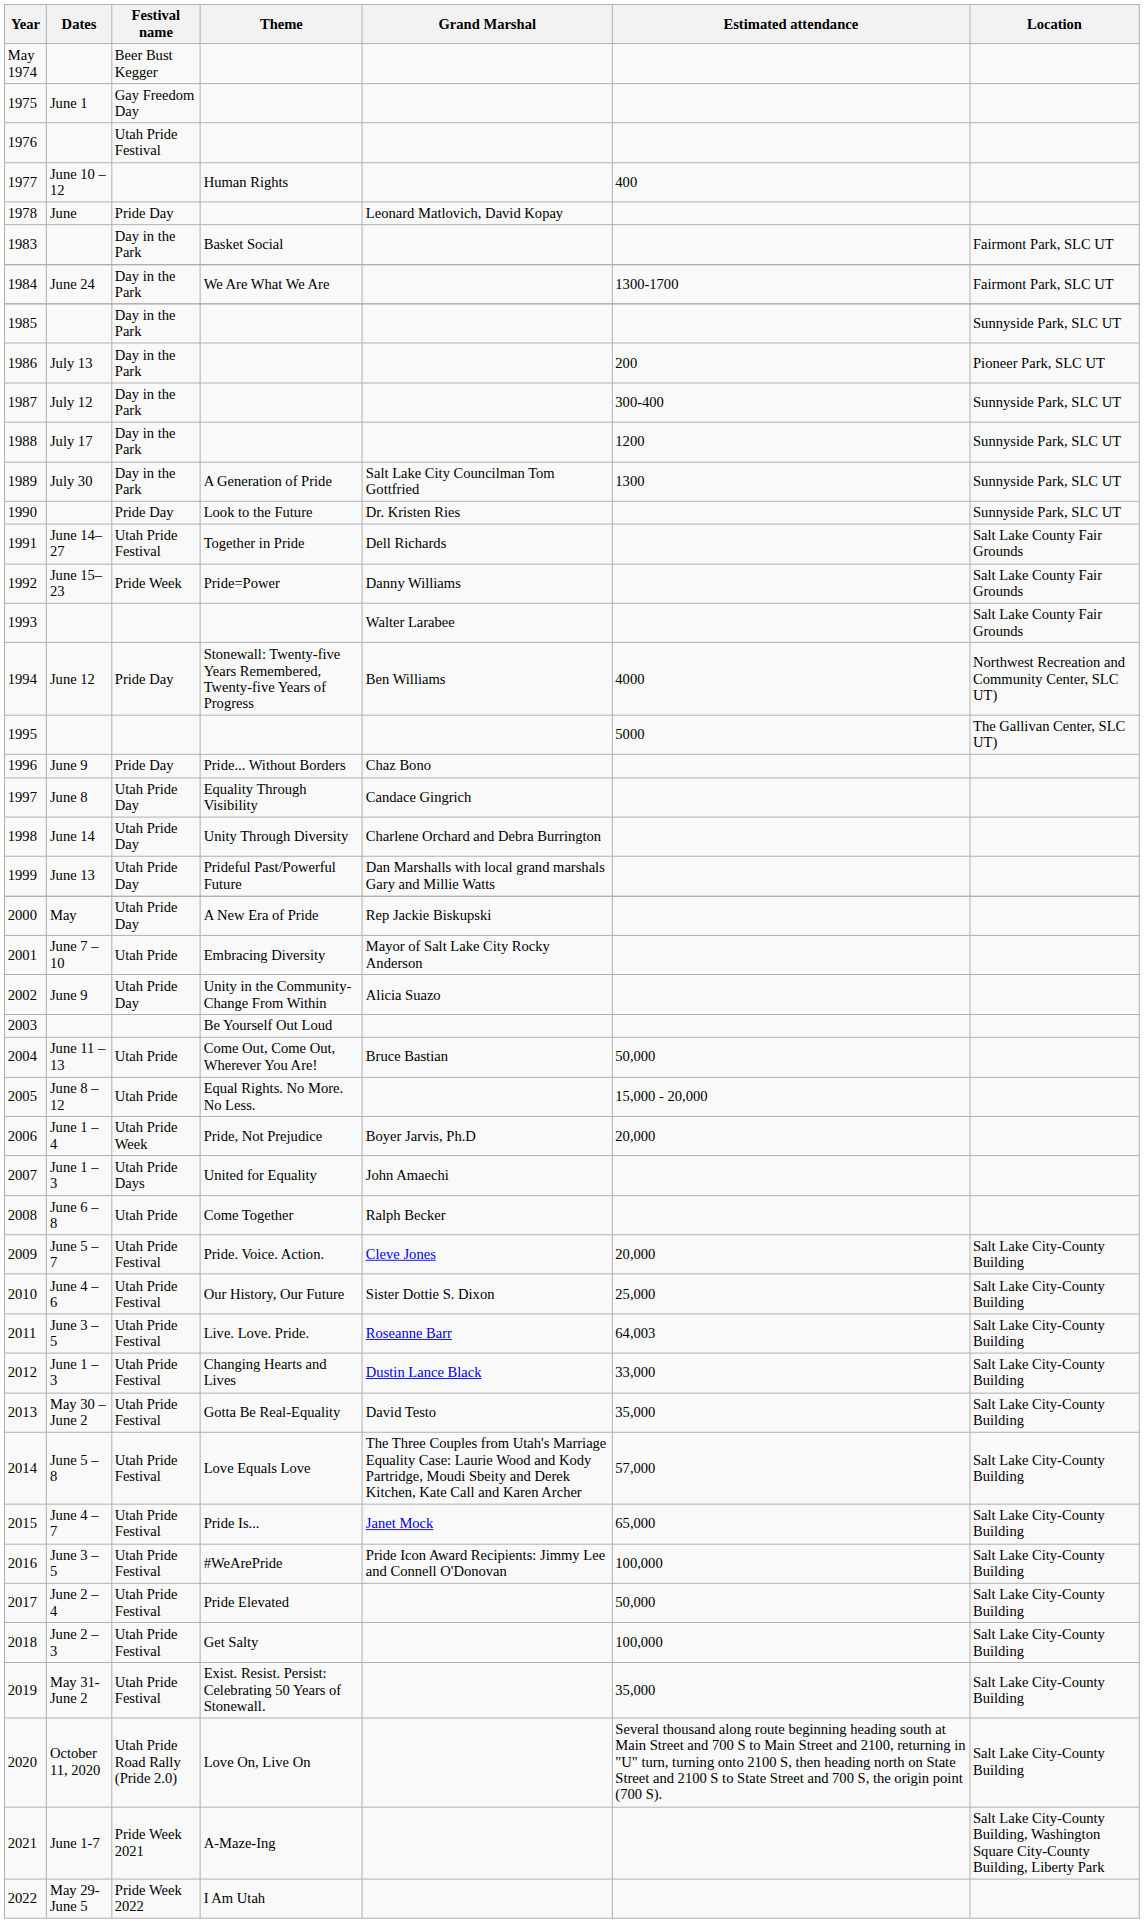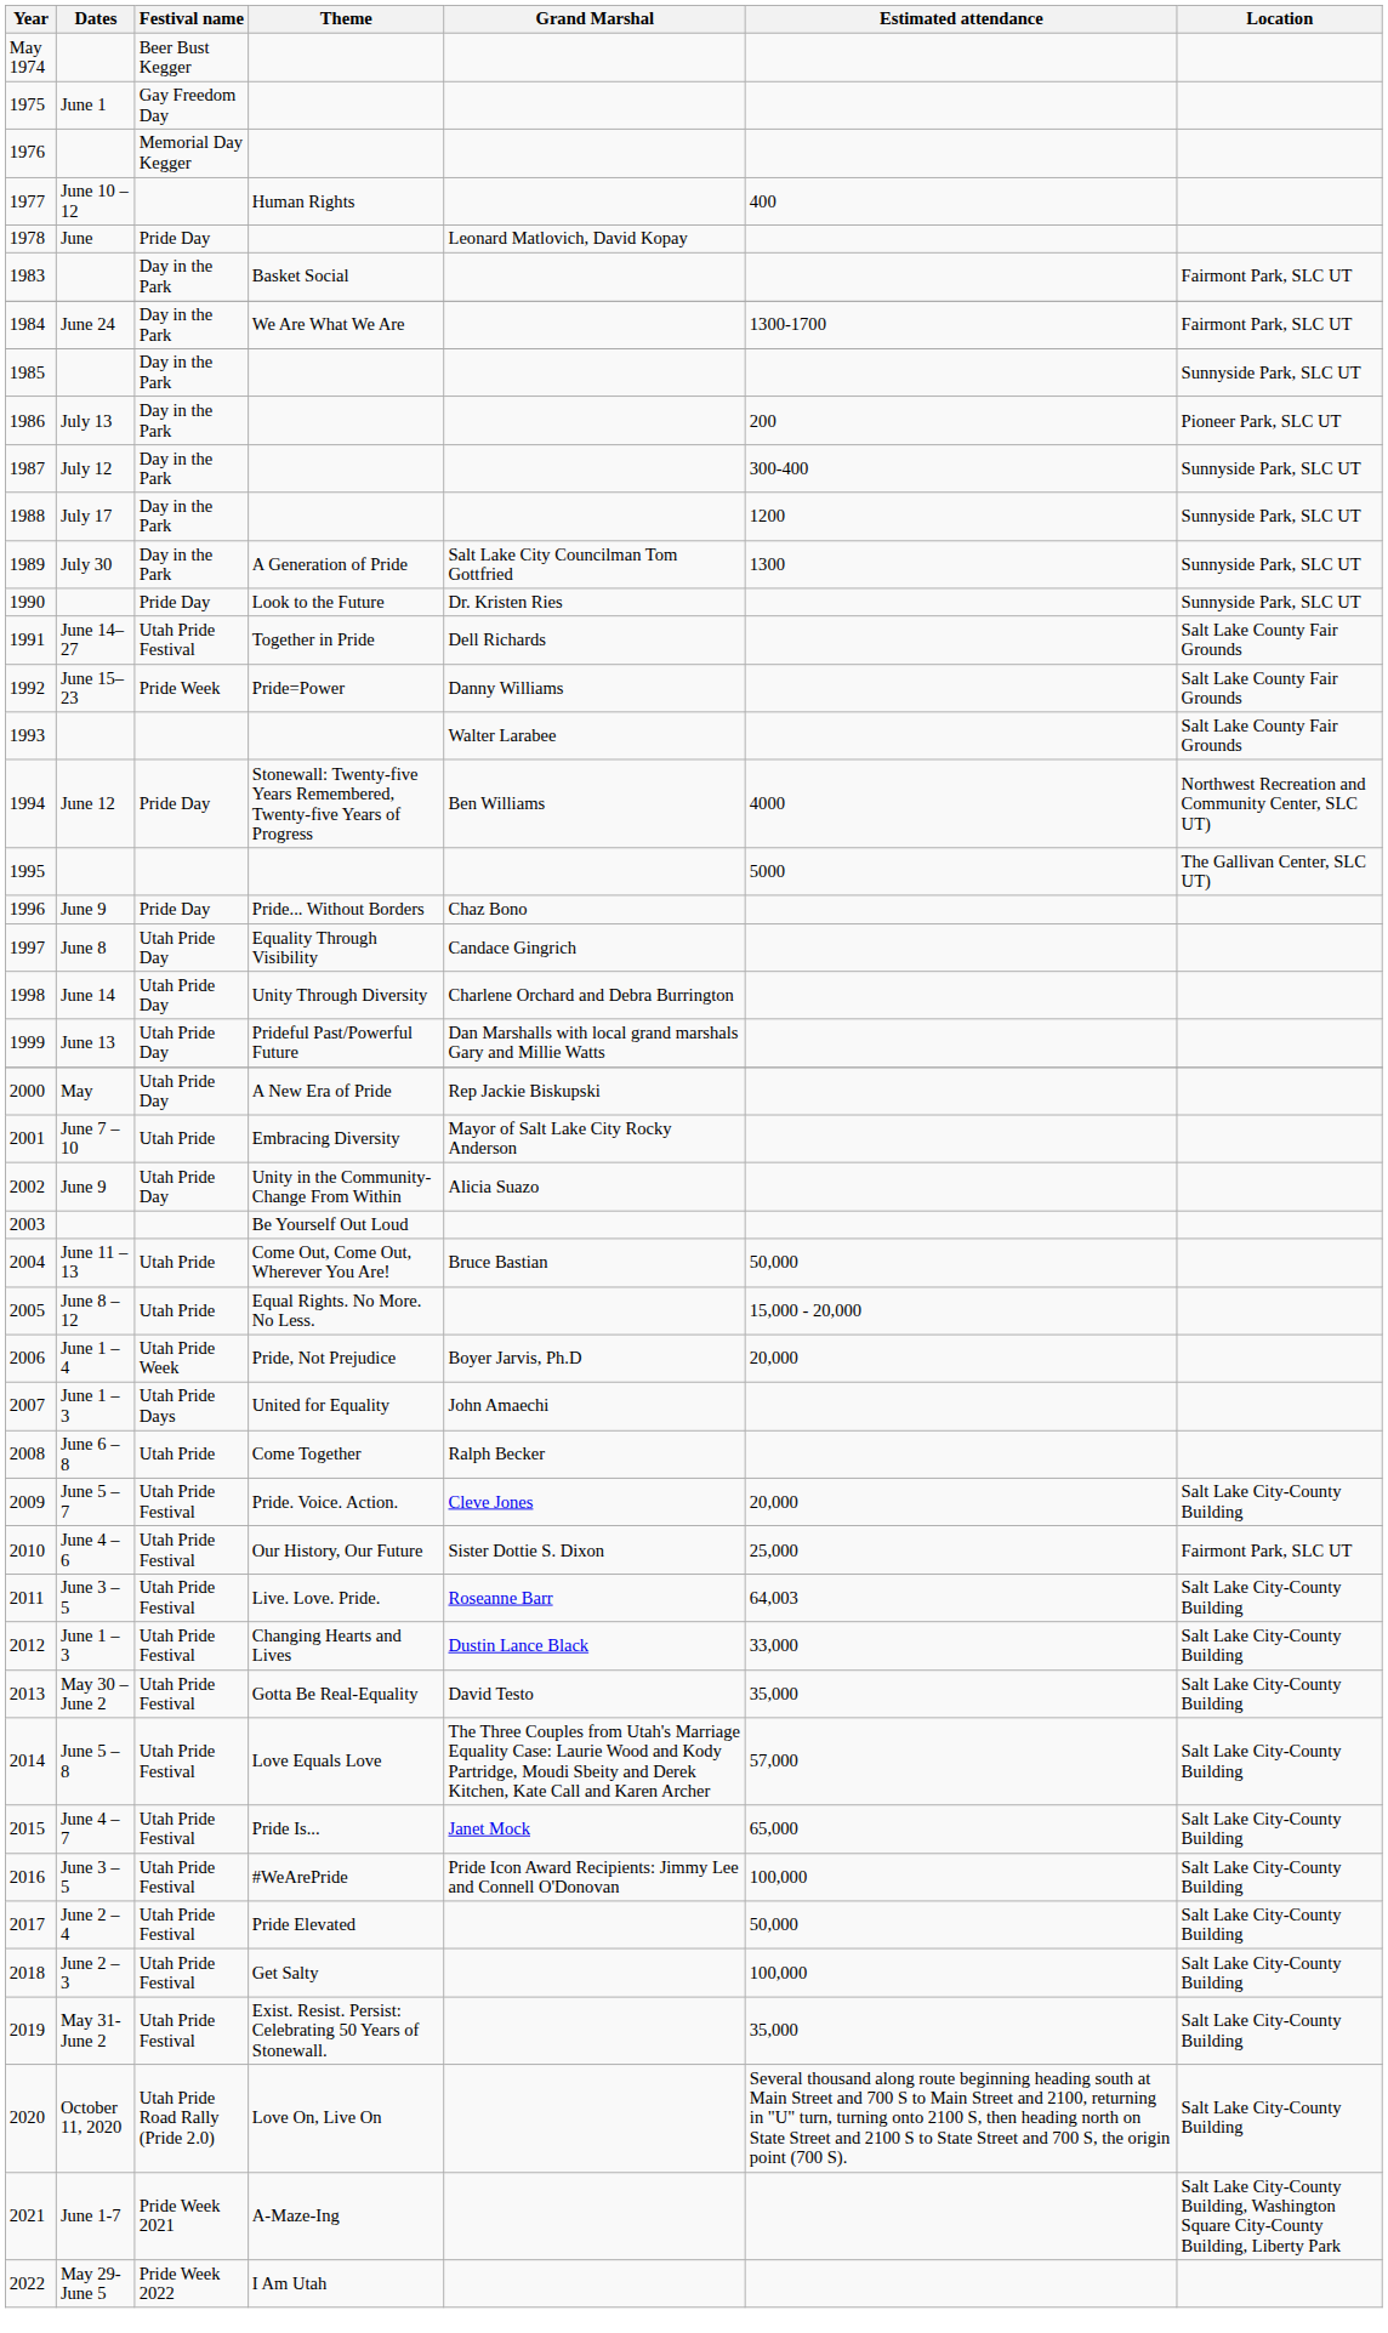1976 | Festival name: Utah Pride Festival -> Memorial Day Kegger
2010 | Location: Salt Lake City-County Building -> Fairmont Park, SLC UT
